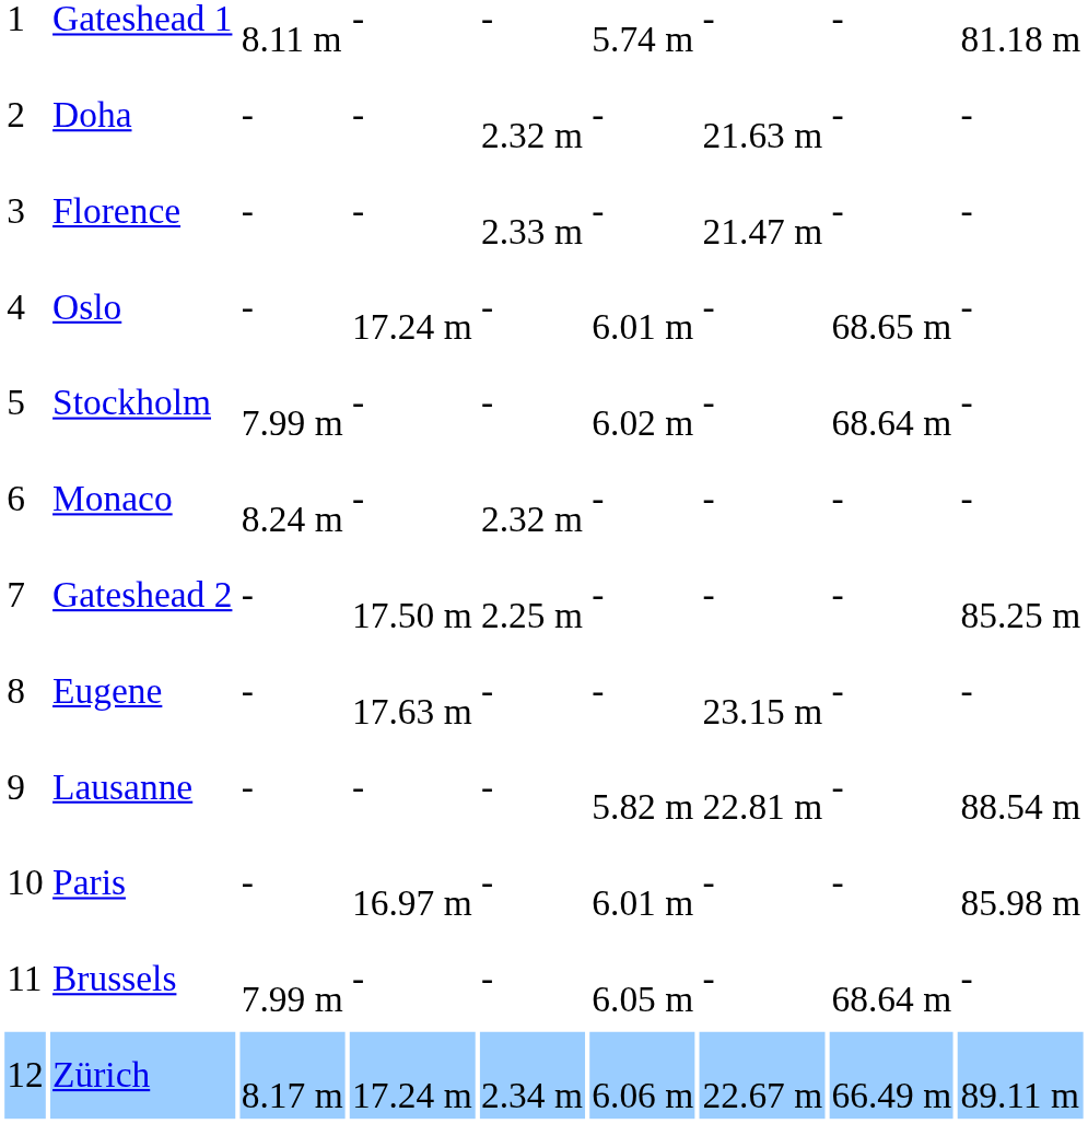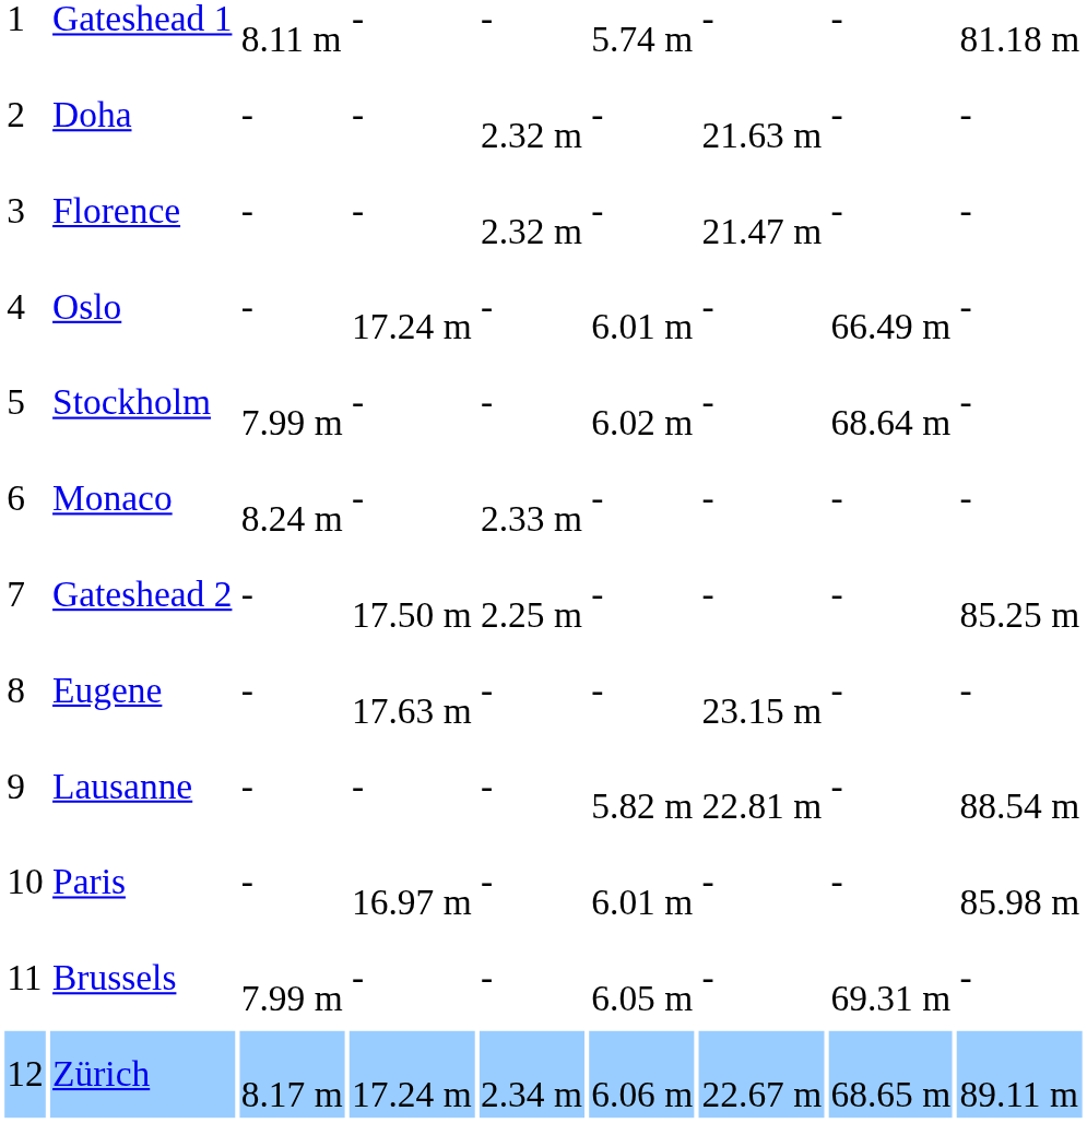Florence | column 5: 2.33 m -> 2.32 m
Oslo | column 8: 68.65 m -> 66.49 m
Monaco | column 5: 2.32 m -> 2.33 m
Brussels | column 8: 68.64 m -> 69.31 m
Zürich | column 8: 66.49 m -> 68.65 m
